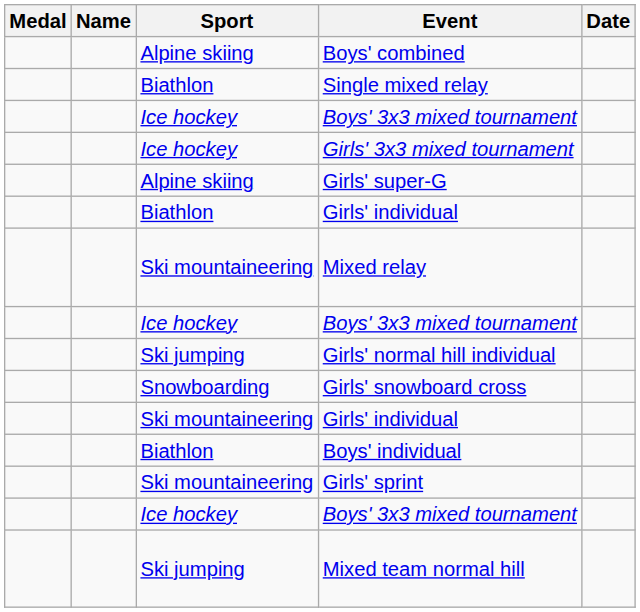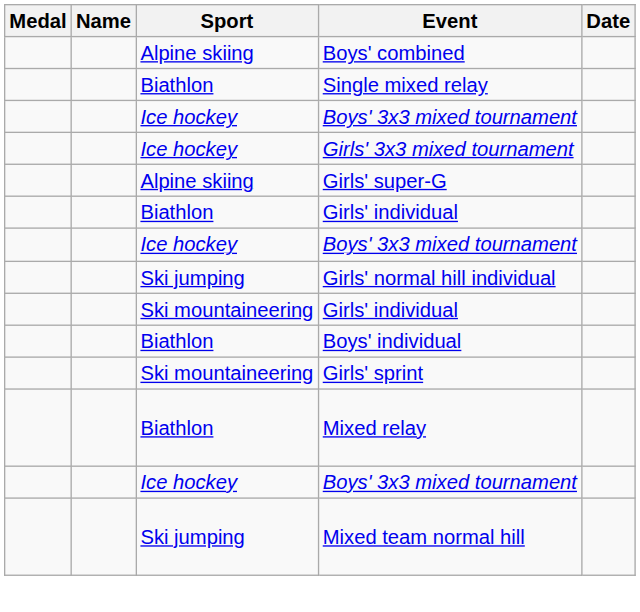- row: Ski mountaineering | Mixed relay
- row: Snowboarding | Girls' snowboard cross
+ row: Biathlon | Mixed relay
